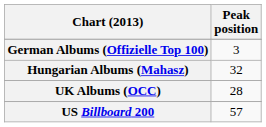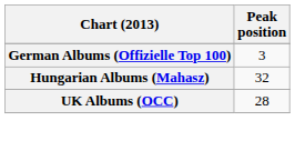- row: US Billboard 200 | 57
